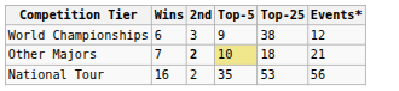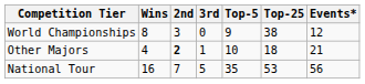+ column: 3rd | 0 | 1 | 5
World Championships | Wins: 6 -> 8
Other Majors | Wins: 7 -> 4
Other Majors | Top-5: khaki background -> no background
National Tour | 2nd: 2 -> 7
